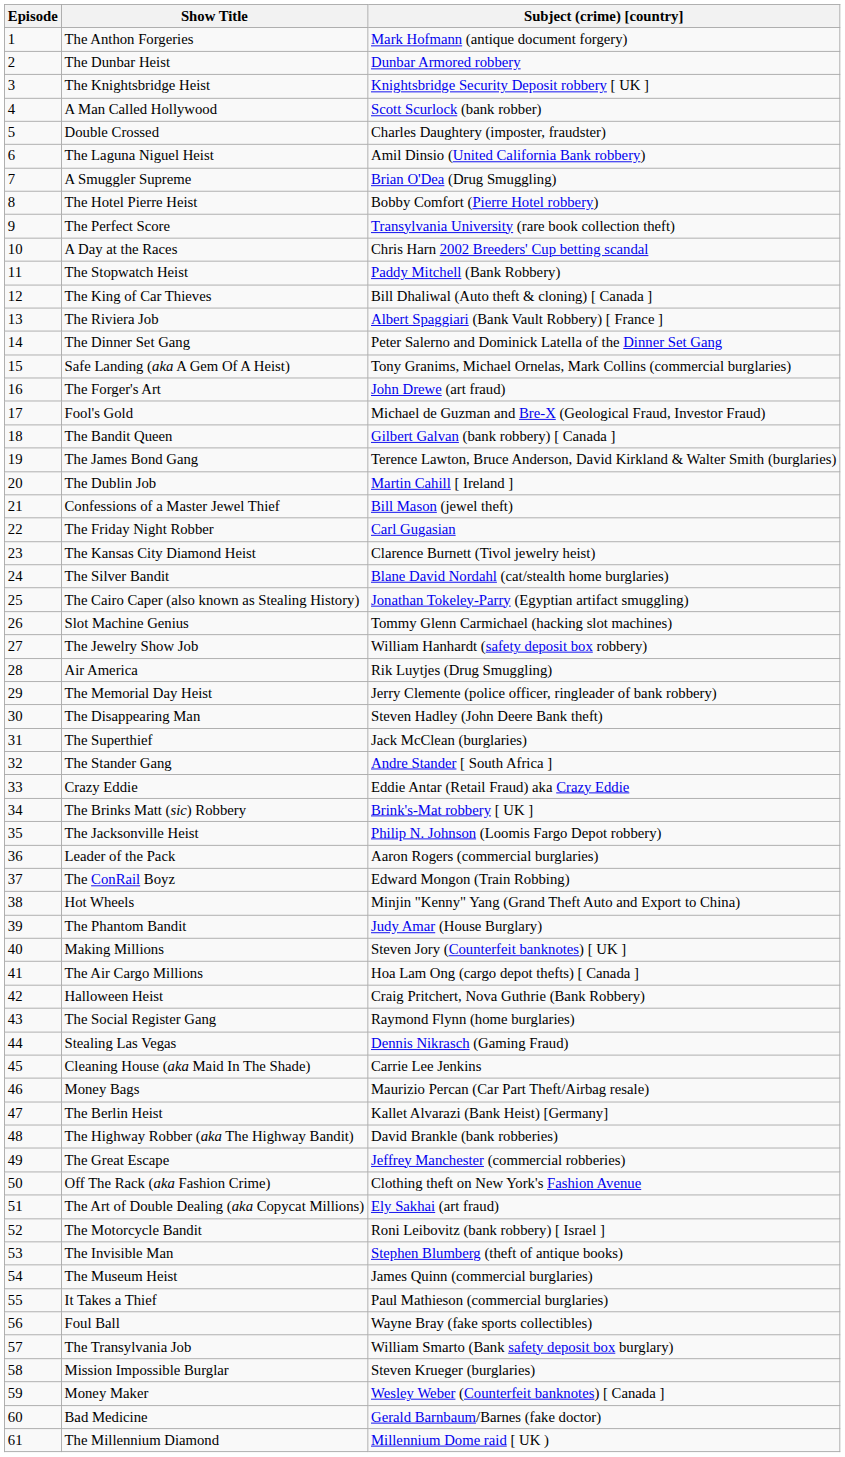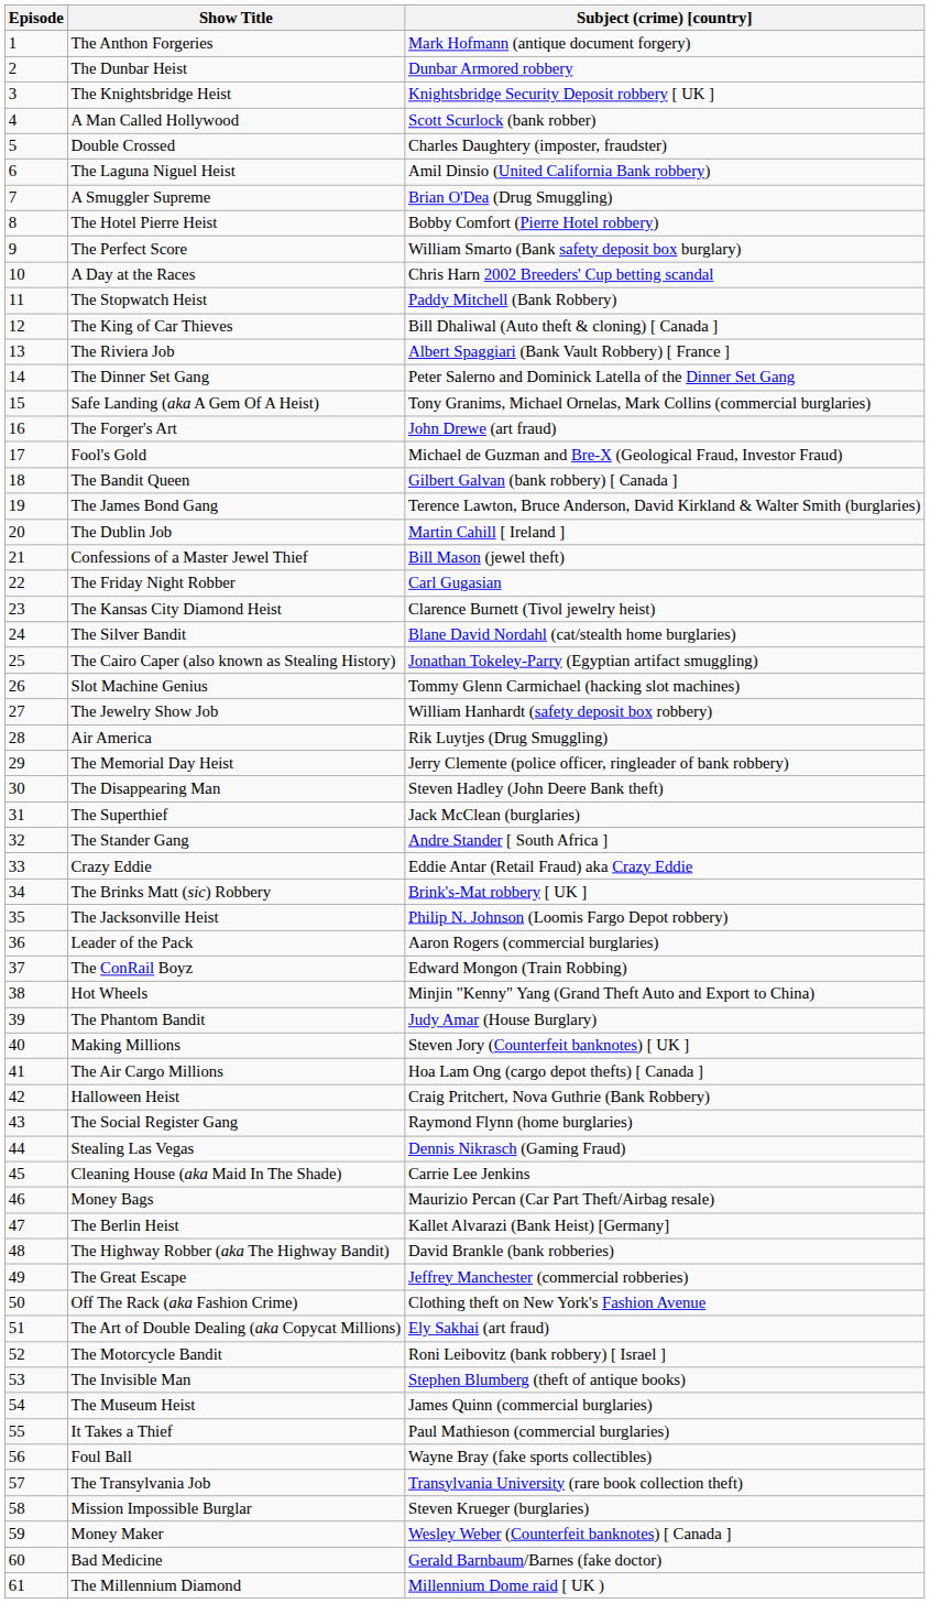The Perfect Score | Subject (crime) [country]: Transylvania University (rare book collection theft) -> William Smarto (Bank safety deposit box burglary)
The Transylvania Job | Subject (crime) [country]: William Smarto (Bank safety deposit box burglary) -> Transylvania University (rare book collection theft)
